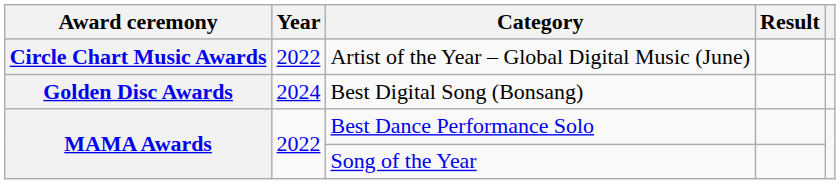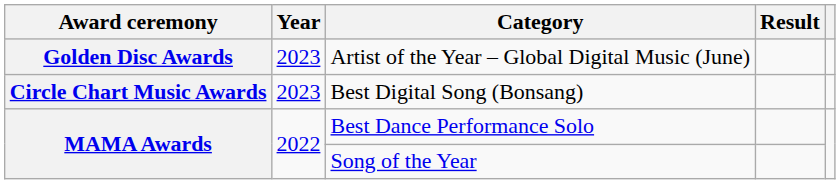Artist of the Year – Global Digital Music (June) | Award ceremony: Circle Chart Music Awards -> Golden Disc Awards
Artist of the Year – Global Digital Music (June) | Year: 2022 -> 2023
Best Digital Song (Bonsang) | Award ceremony: Golden Disc Awards -> Circle Chart Music Awards
Best Digital Song (Bonsang) | Year: 2024 -> 2023
